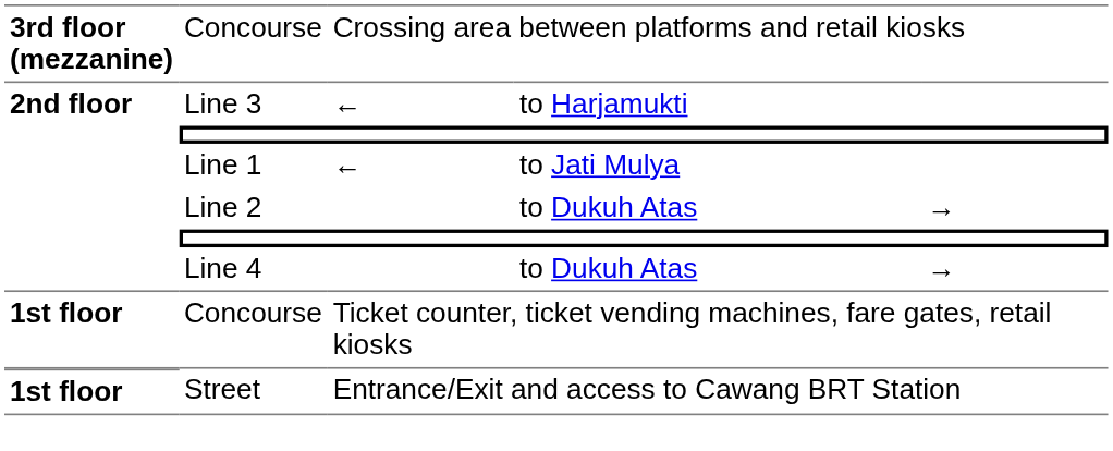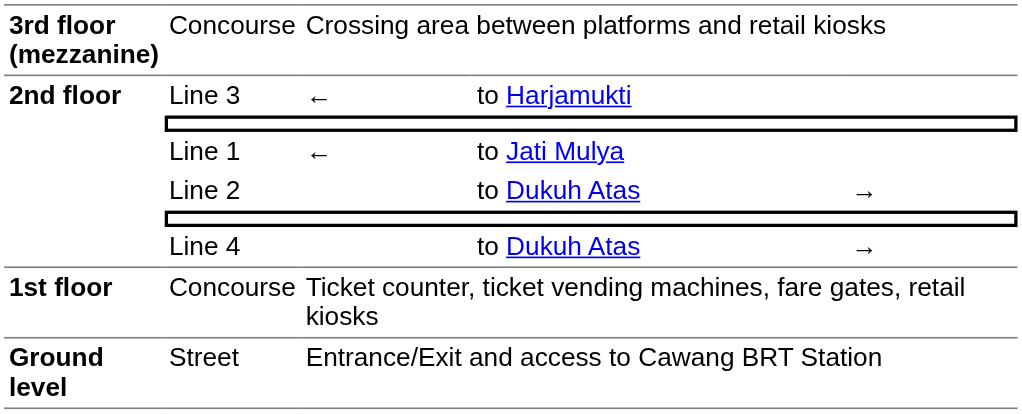Street | column 1: 1st floor -> Ground level
